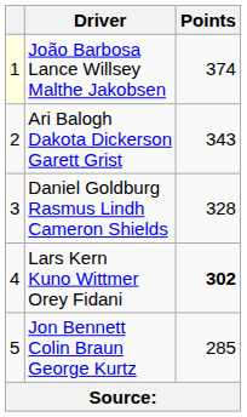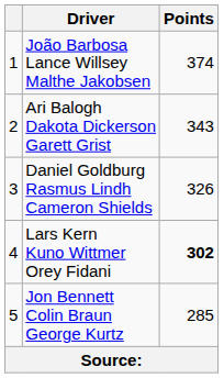João Barbosa Lance Willsey Malthe Jakobsen | column 1: lightyellow background -> no background
Daniel Goldburg Rasmus Lindh Cameron Shields | Points: 328 -> 326
